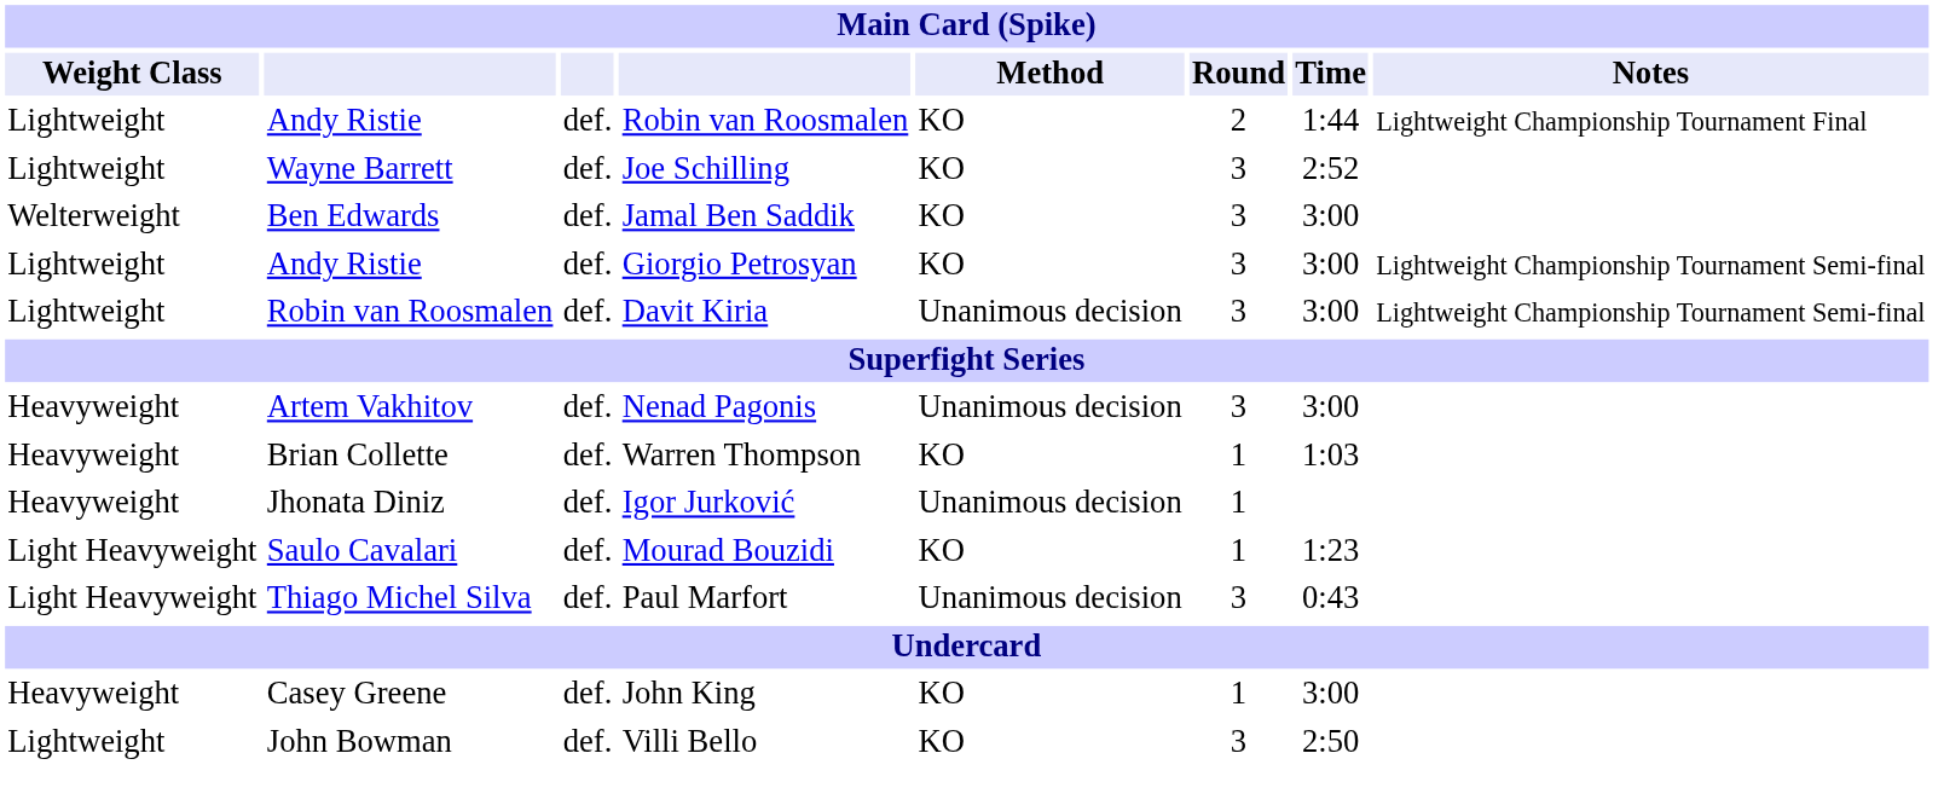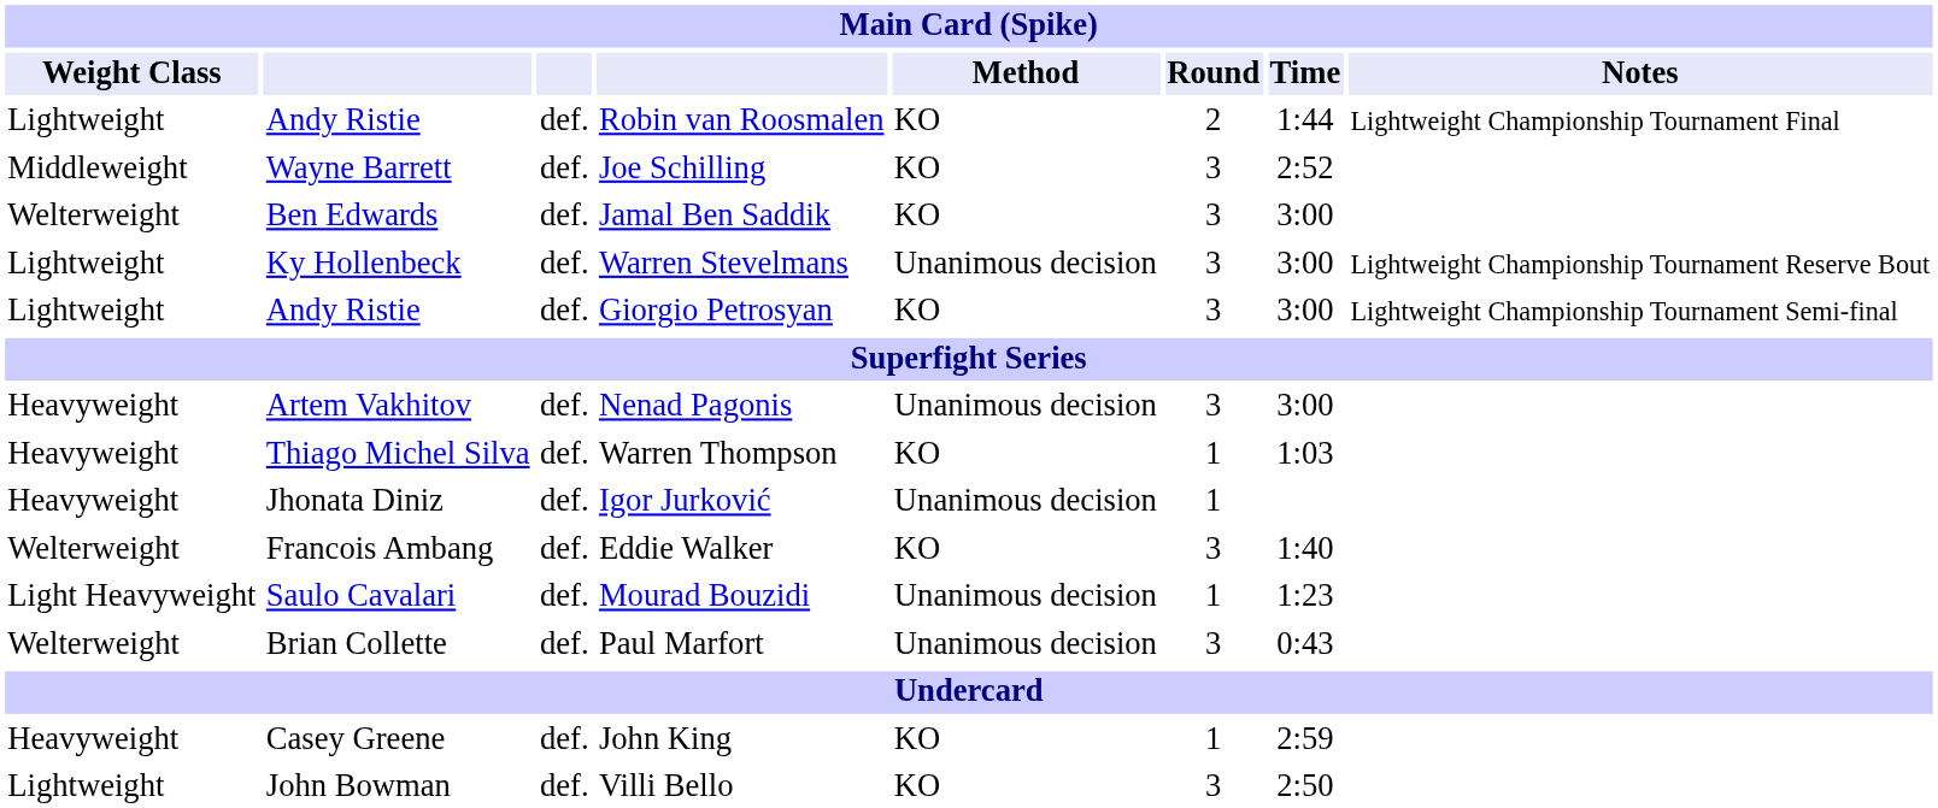Joe Schilling | Weight Class: Lightweight -> Middleweight
+ row: Lightweight | Ky Hollenbeck | def. | Warren Stevelmans | Unanimous decision | 3 | 3:00 | Lightweight Championship Tournament Reserve Bout
- row: Lightweight | Robin van Roosmalen | def. | Davit Kiria | Unanimous decision | 3 | 3:00 | Lightweight Championship Tournament Semi-final
Warren Thompson | column 2: Brian Collette -> Thiago Michel Silva
+ row: Welterweight | Francois Ambang | def. | Eddie Walker | KO | 3 | 1:40
Mourad Bouzidi | Method: KO -> Unanimous decision
Paul Marfort | Weight Class: Light Heavyweight -> Welterweight
Paul Marfort | column 2: Thiago Michel Silva -> Brian Collette
John King | Time: 3:00 -> 2:59
